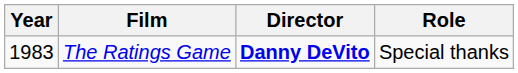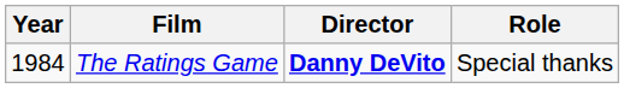The Ratings Game | Year: 1983 -> 1984
